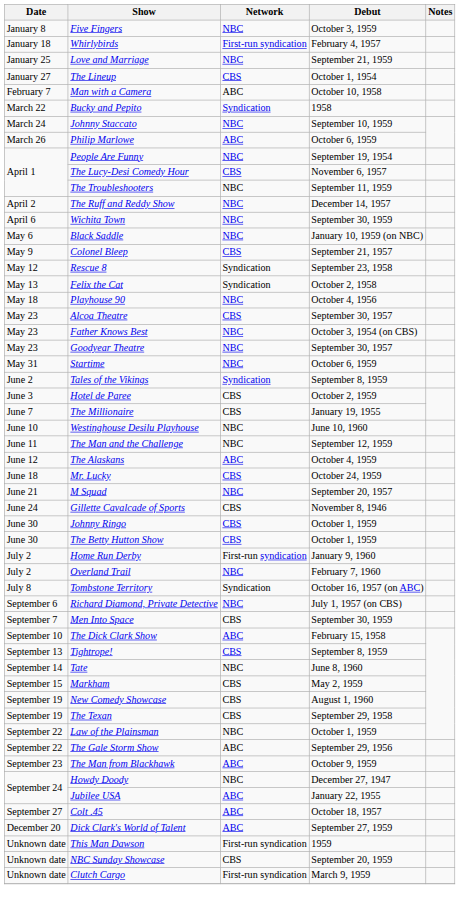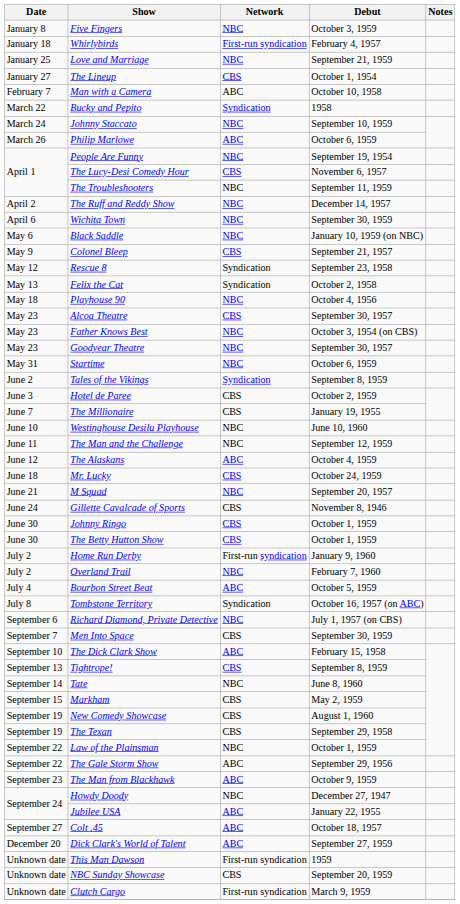+ row: July 4 | Bourbon Street Beat | ABC | October 5, 1959
